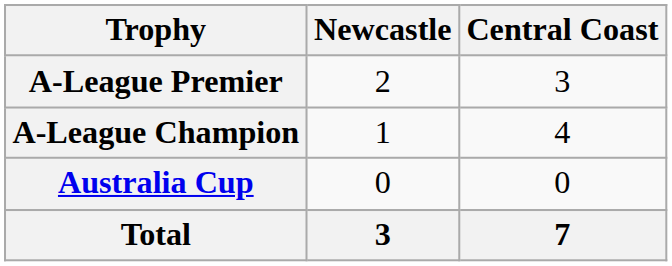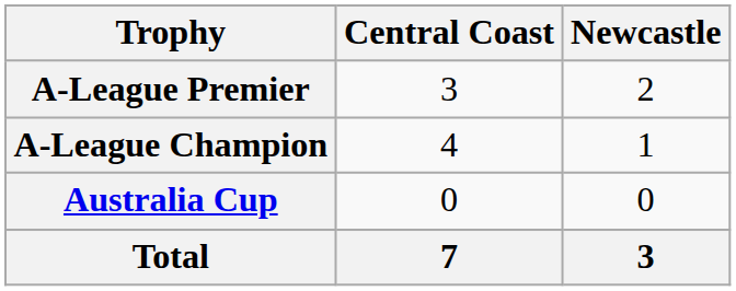columns swapped: Central Coast <-> Newcastle
